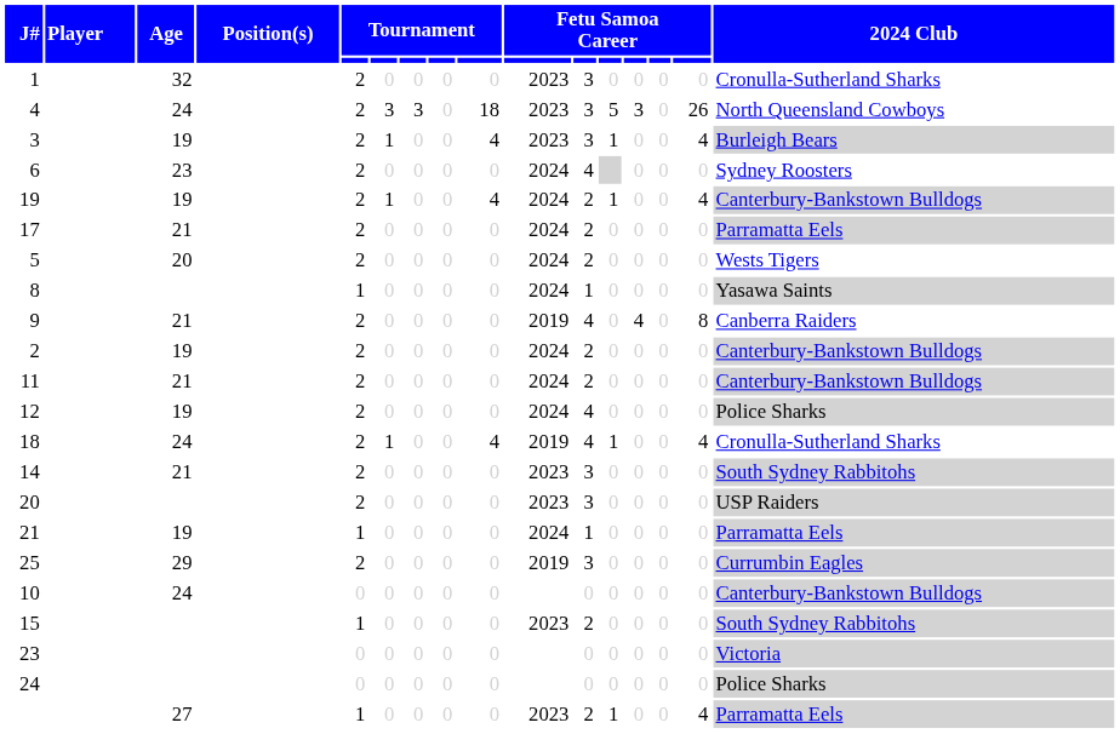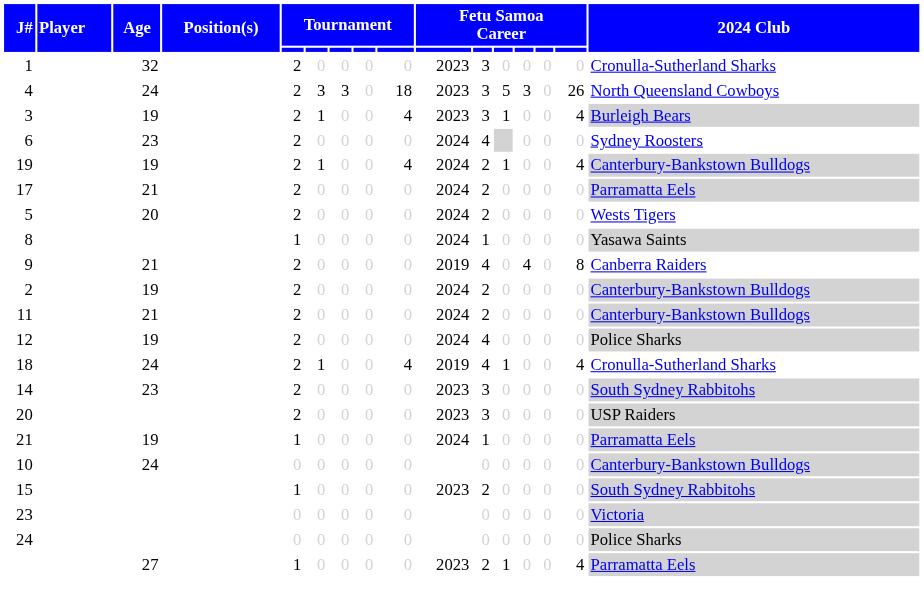14 | Age: 21 -> 23
- row: 25 | 29 | 2 | 0 | 0 | 0 | 0 | 2019 | 3 | 0 | 0 | 0 | 0 | Currumbin Eagles
